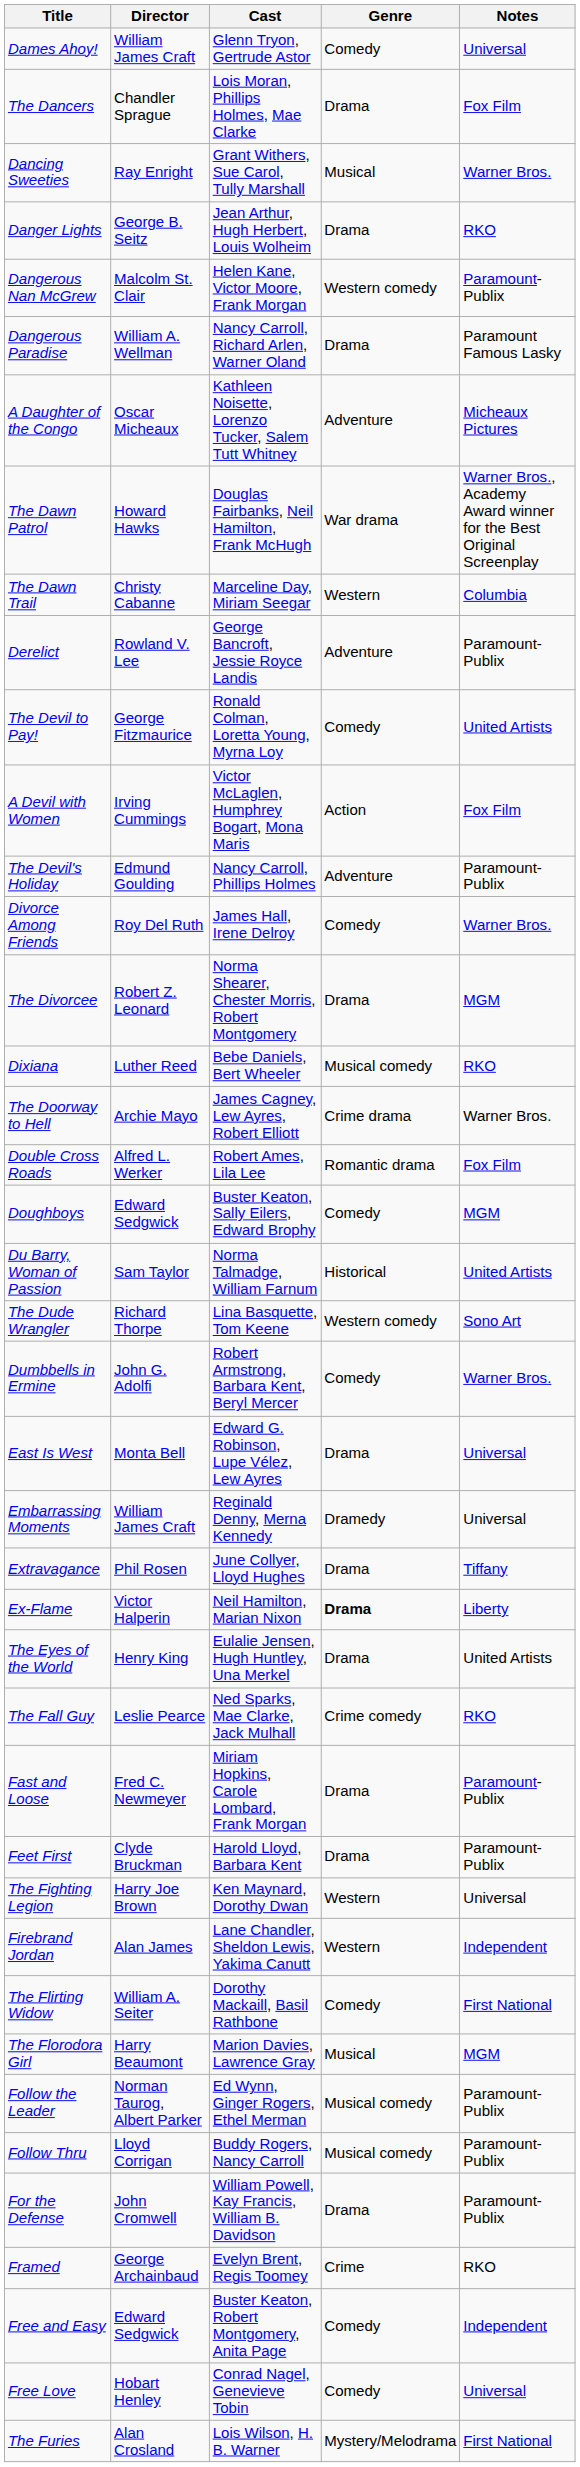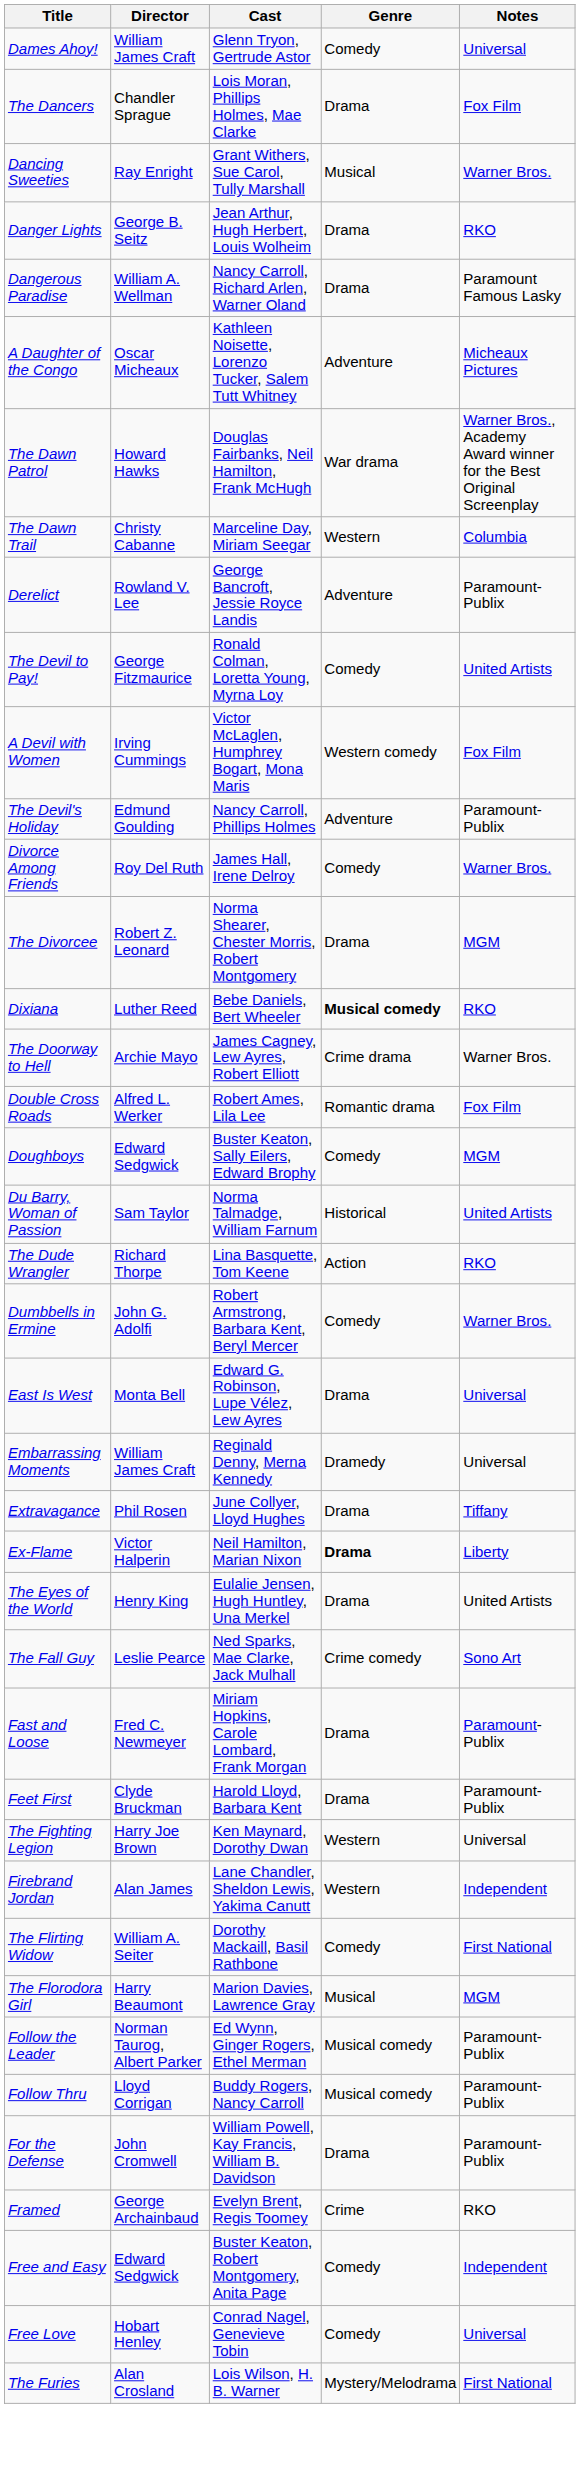- row: Dangerous Nan McGrew | Malcolm St. Clair | Helen Kane, Victor Moore, Frank Morgan | Western comedy | Paramount-Publix
A Devil with Women | Genre: Action -> Western comedy
Dixiana | Genre: normal -> bold
The Dude Wrangler | Genre: Western comedy -> Action
The Dude Wrangler | Notes: Sono Art -> RKO
The Fall Guy | Notes: RKO -> Sono Art
